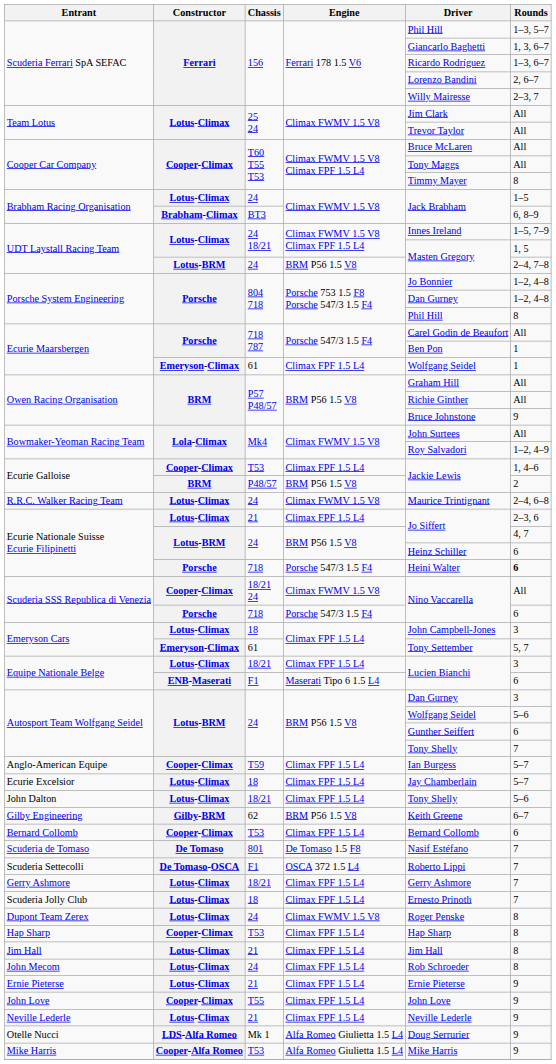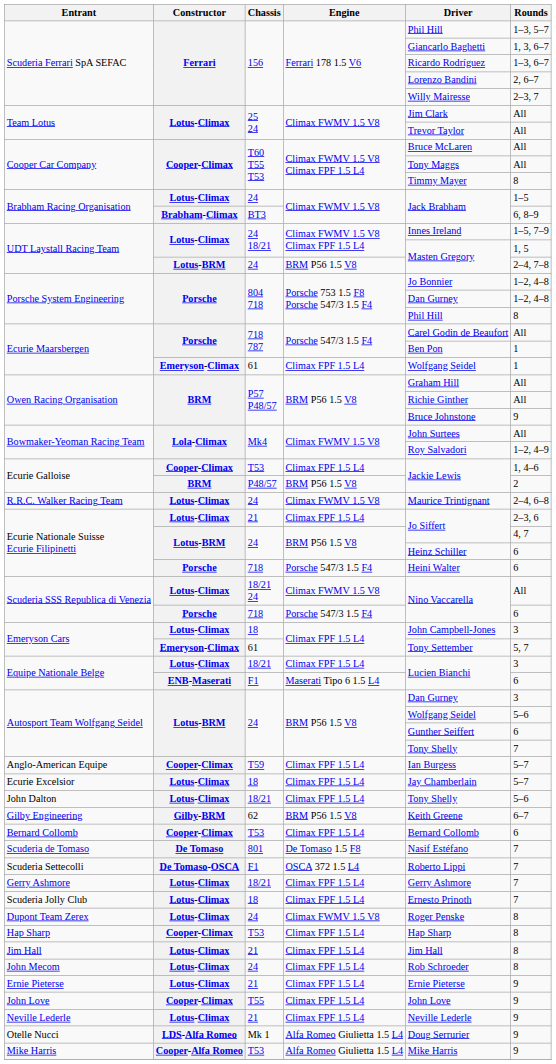Ecurie Nationale Suisse Ecurie Filipinetti / 718 | Rounds: bold -> normal
Scuderia SSS Republica di Venezia / 18/21 24 | Constructor: Cooper-Climax -> Lotus-Climax
